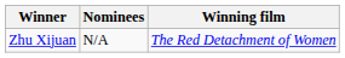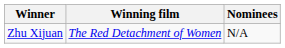columns swapped: Winning film <-> Nominees
